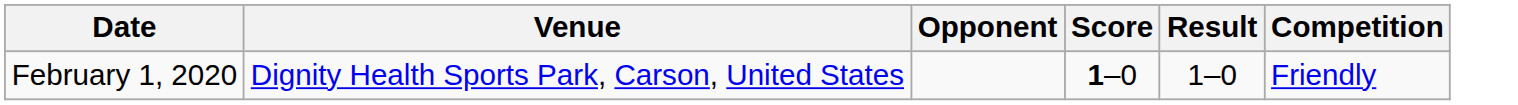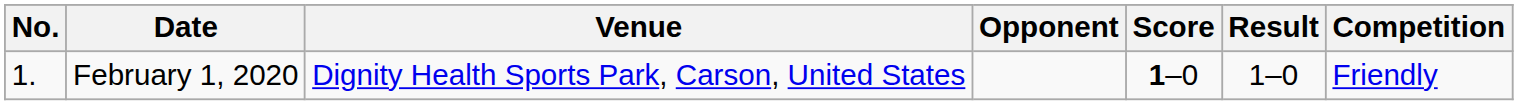+ column: No. | 1.
